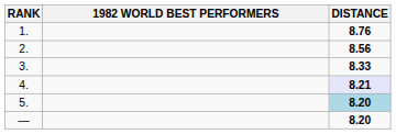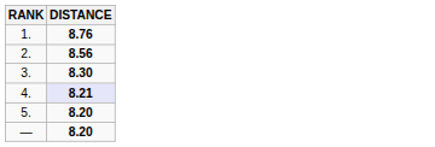- column: 1982 WORLD BEST PERFORMERS
3. | DISTANCE: 8.33 -> 8.30
5. | DISTANCE: lightblue background -> no background
